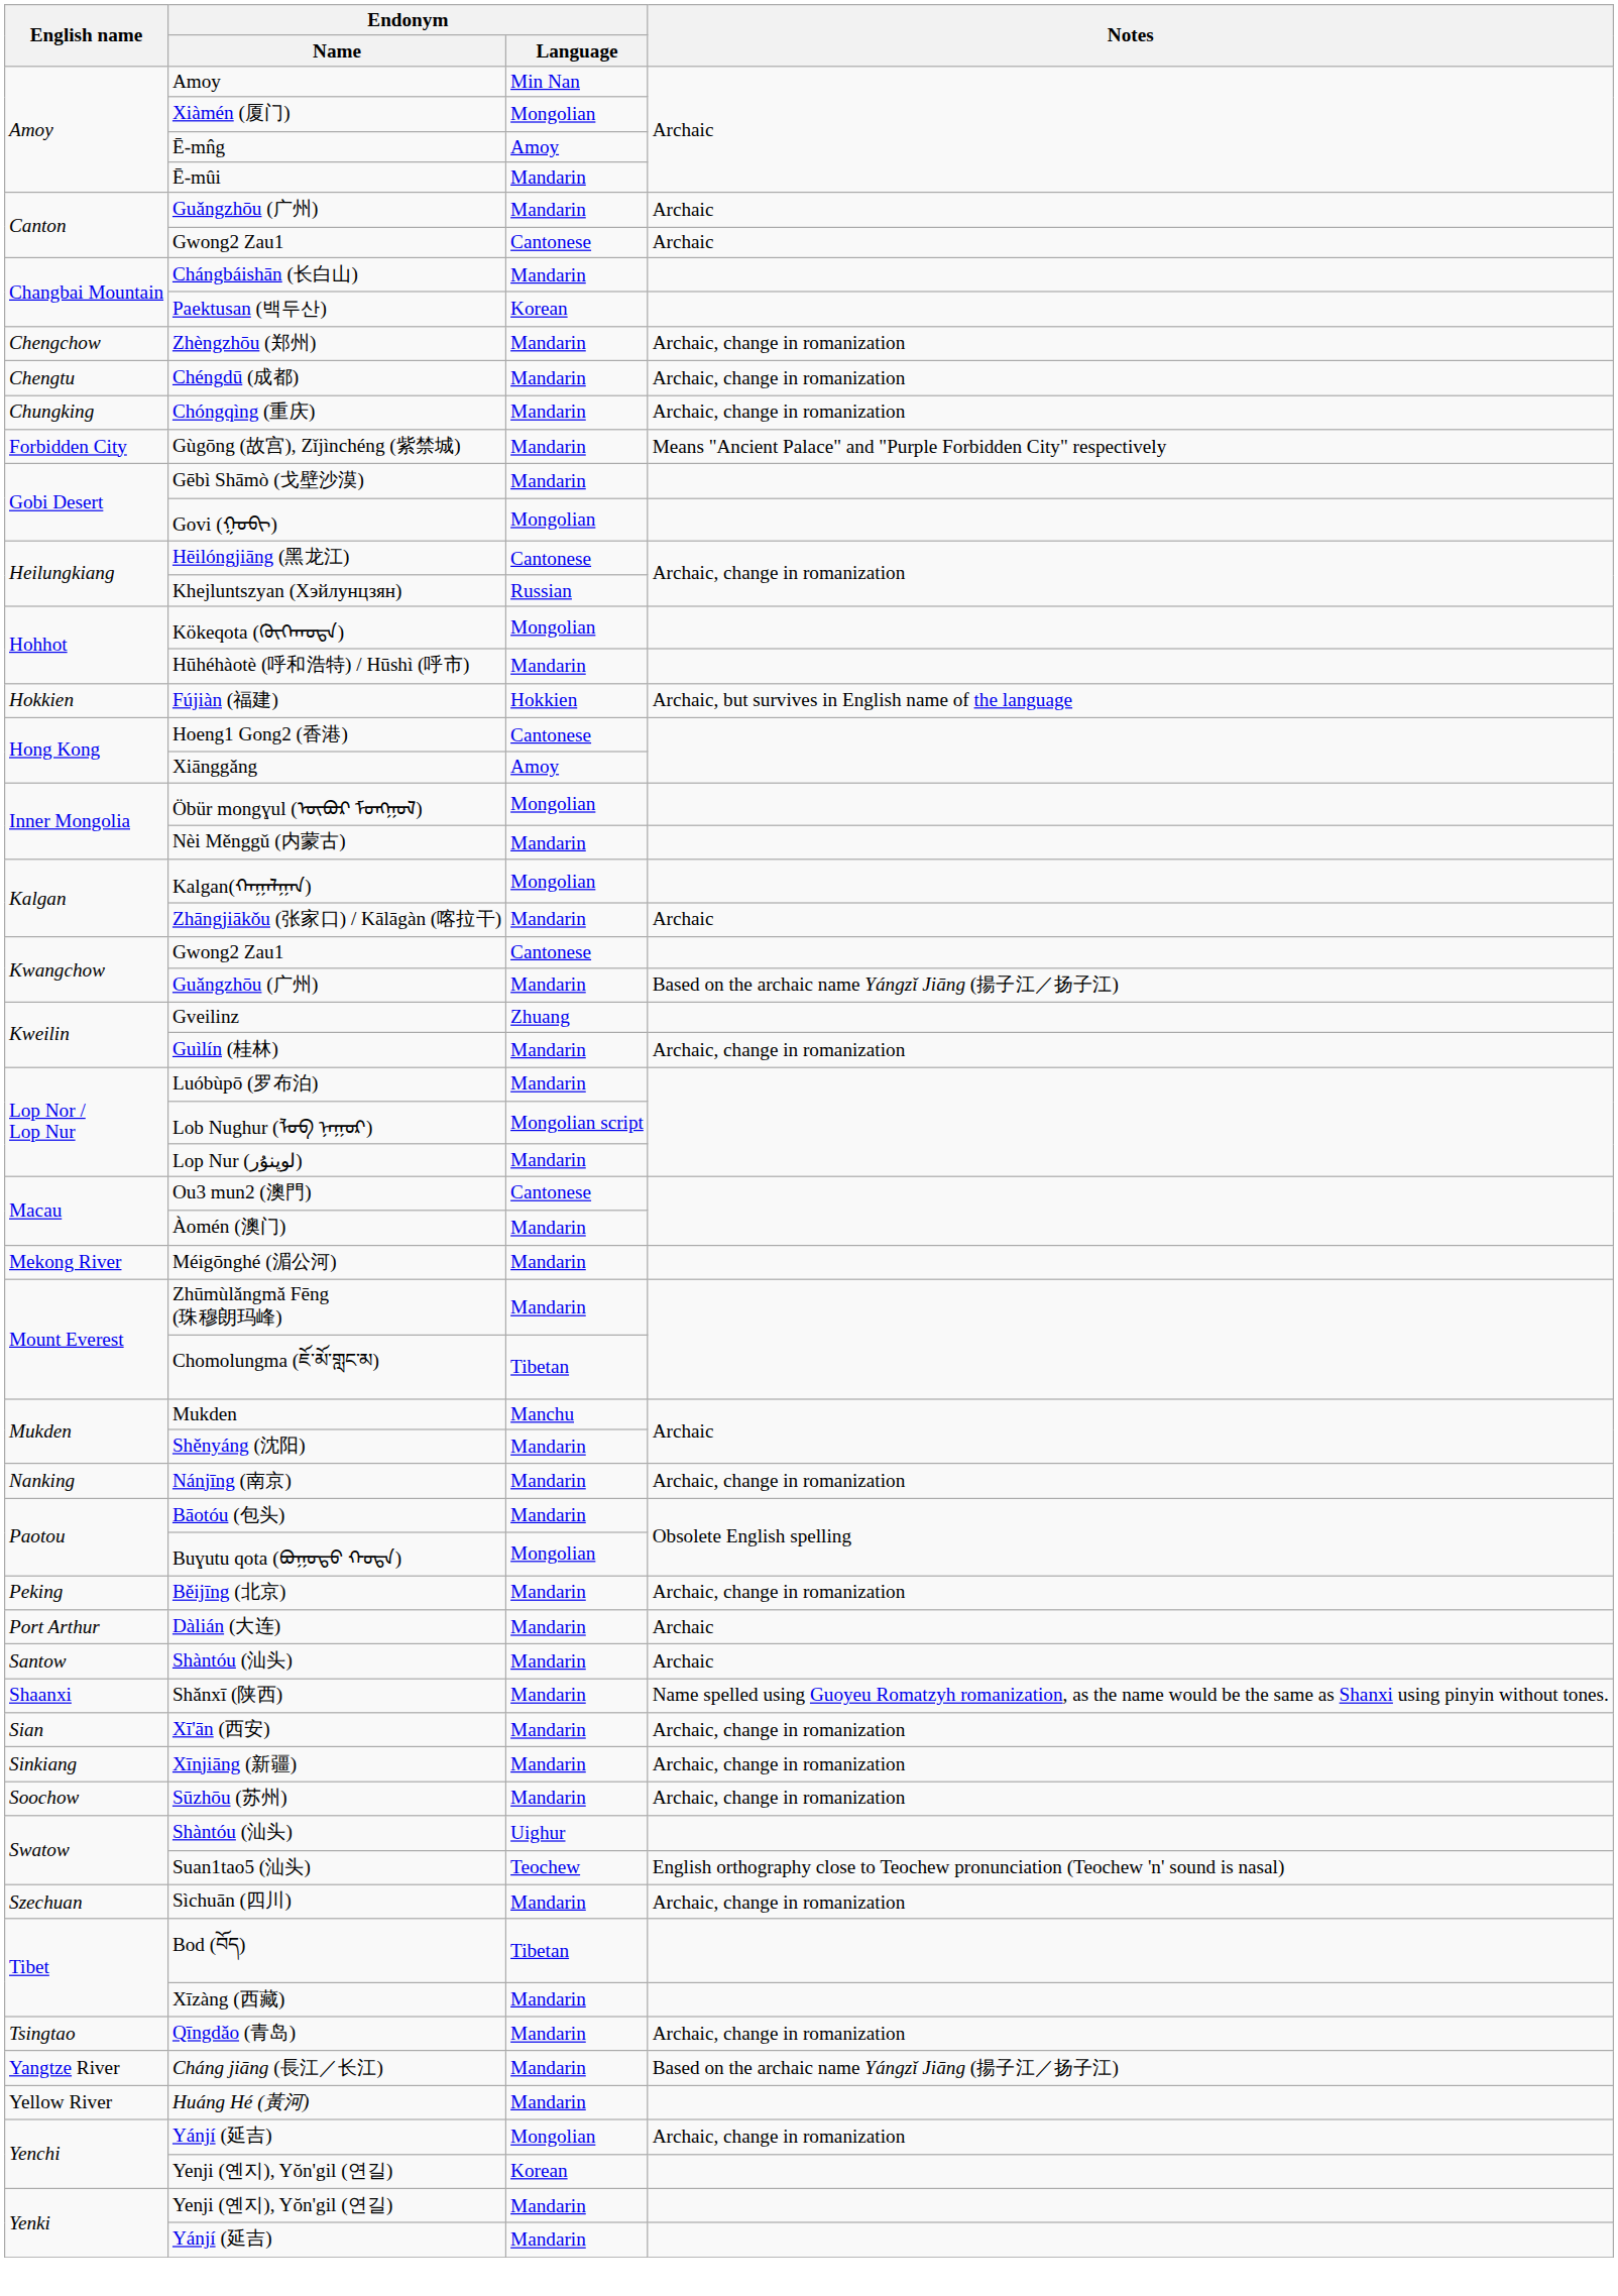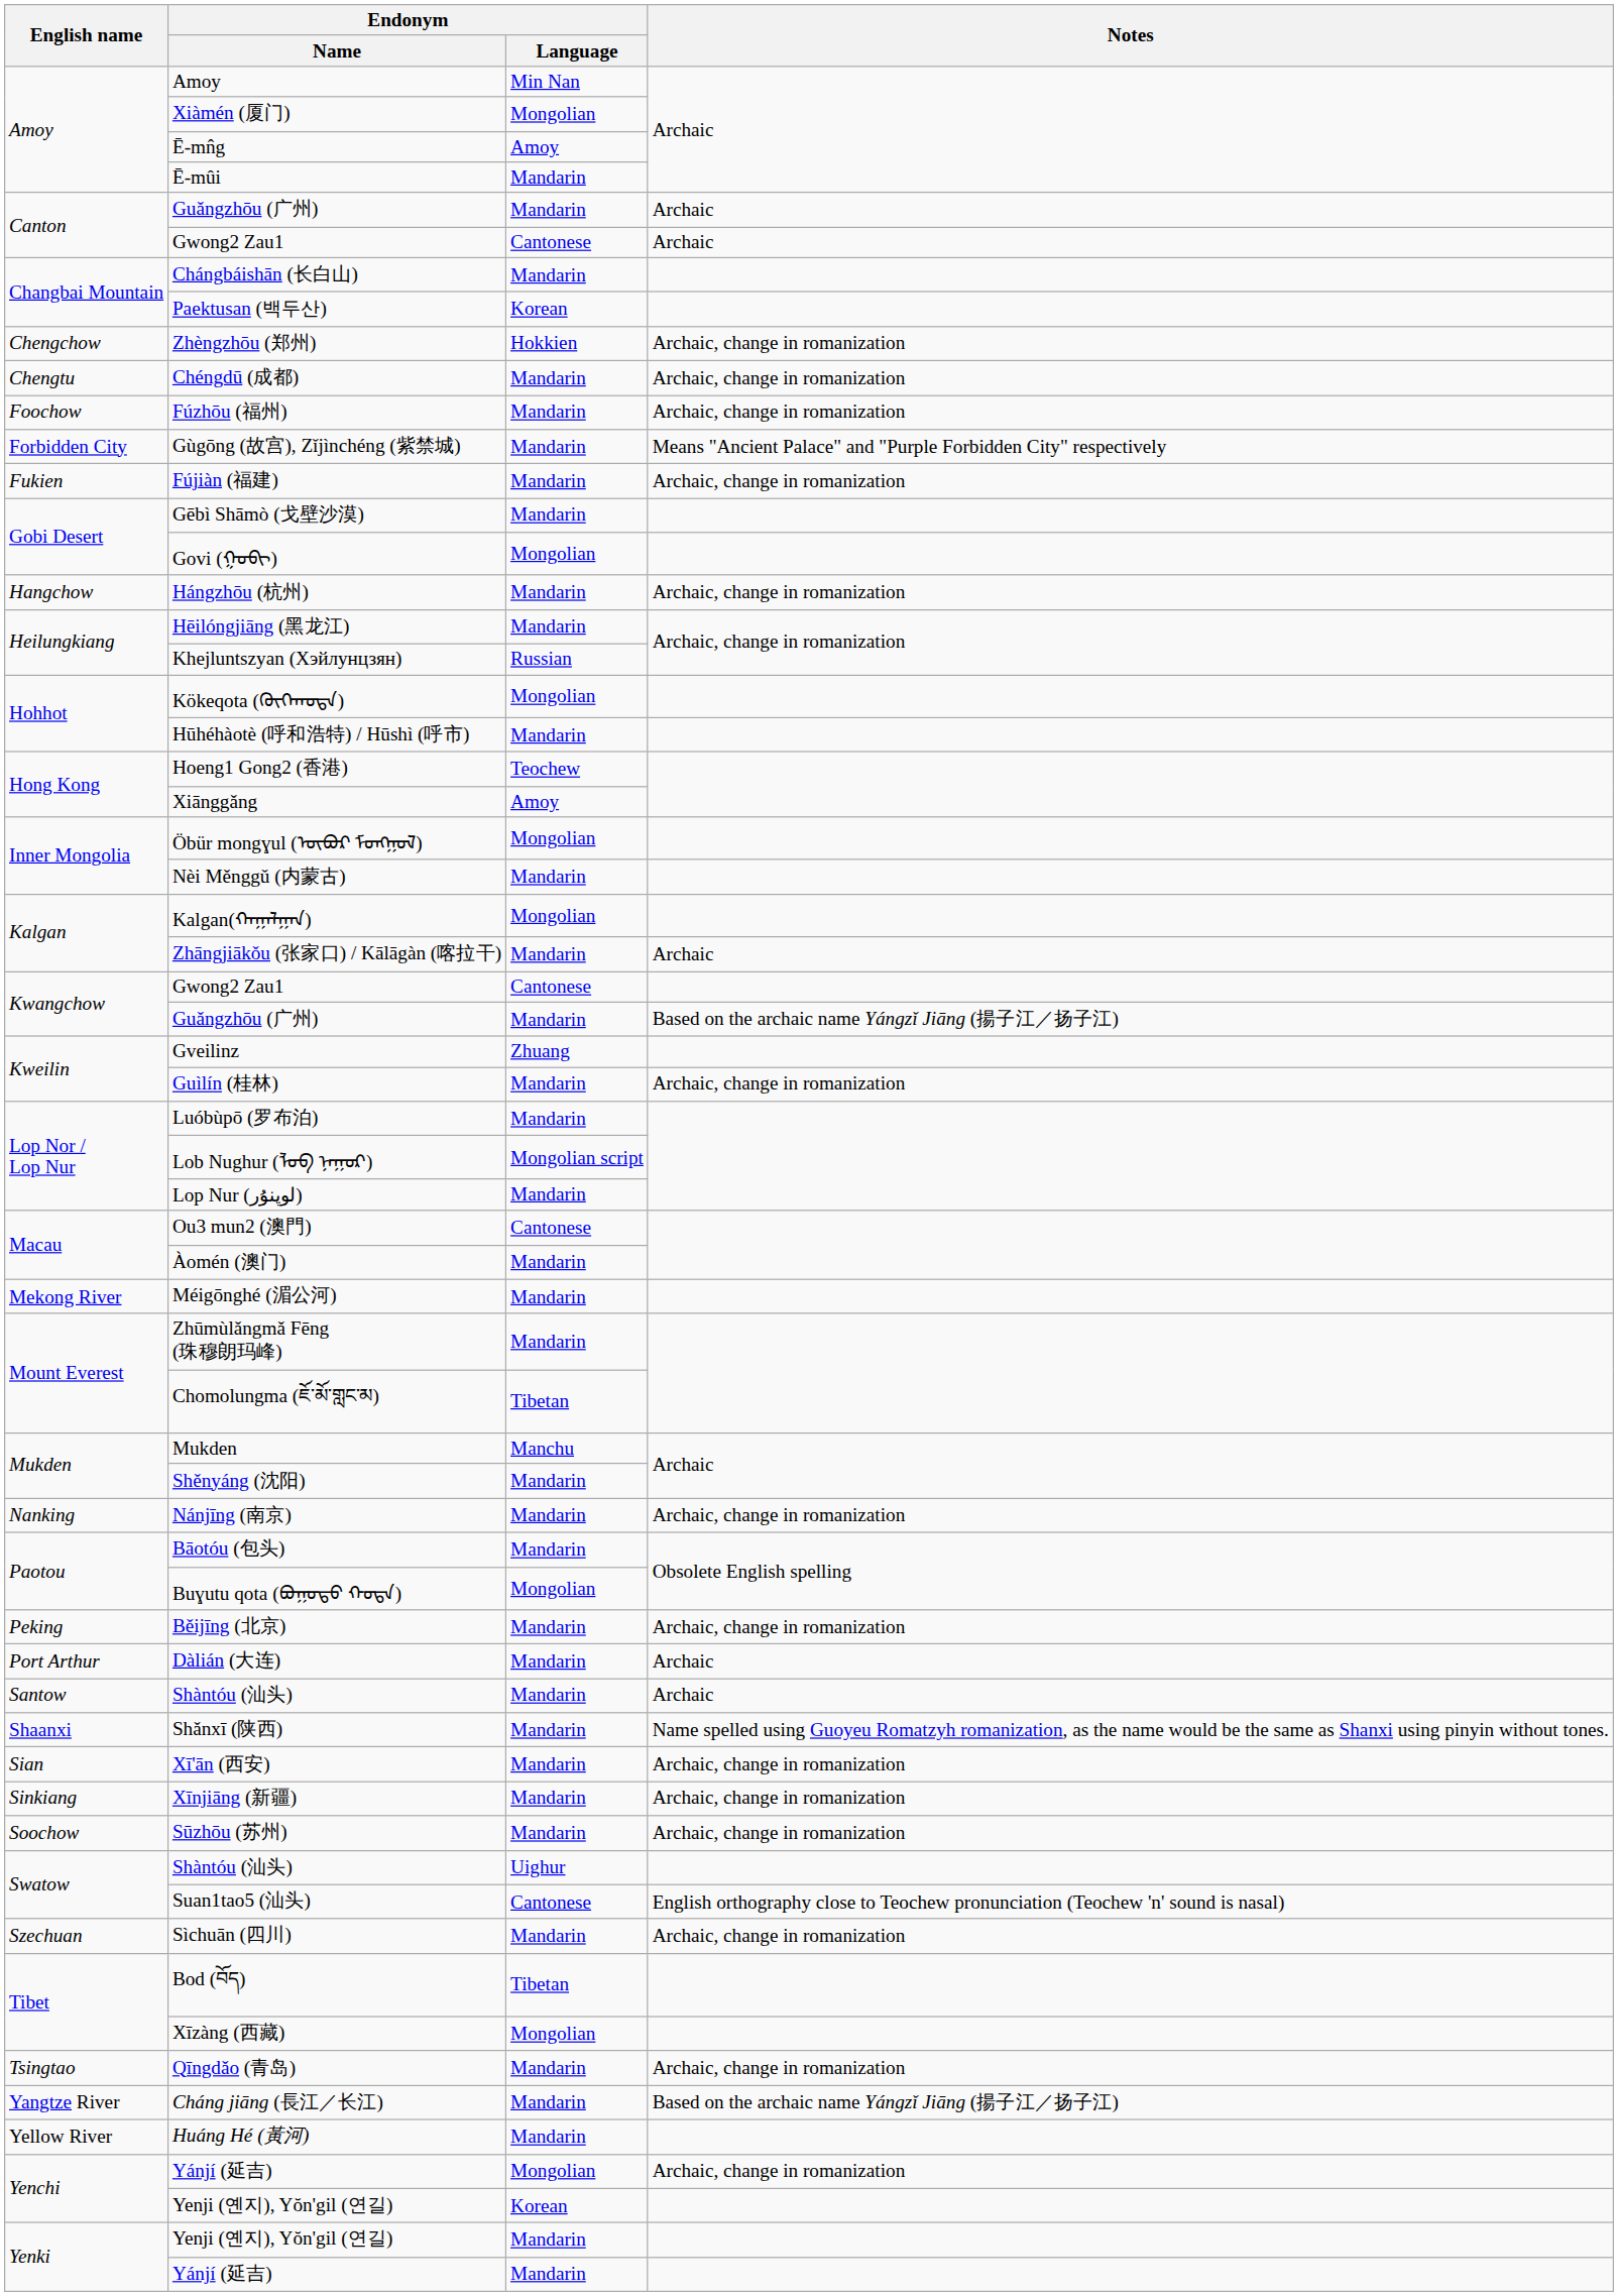Zhèngzhōu (郑州) | Endonym / Language: Mandarin -> Hokkien
- row: Chungking | Chóngqìng (重庆) | Mandarin | Archaic, change in romanization
+ row: Foochow | Fúzhōu (福州) | Mandarin | Archaic, change in romanization
+ row: Fukien | Fújiàn (福建) | Mandarin | Archaic, change in romanization
+ row: Hangchow | Hángzhōu (杭州) | Mandarin | Archaic, change in romanization
Hēilóngjiāng (黑龙江) | Endonym / Language: Cantonese -> Mandarin
- row: Hokkien | Fújiàn (福建) | Hokkien | Archaic, but survives in English name of the language
Hoeng1 Gong2 (香港) | Endonym / Language: Cantonese -> Teochew
Suan1tao5 (汕头) | Endonym / Language: Teochew -> Cantonese
Xīzàng (西藏) | Endonym / Language: Mandarin -> Mongolian
